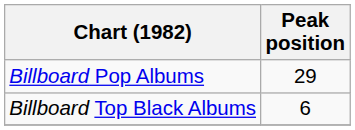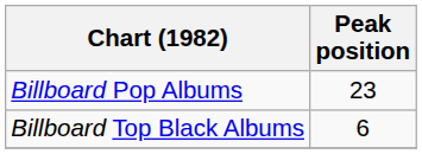Billboard Pop Albums | Peak position: 29 -> 23
